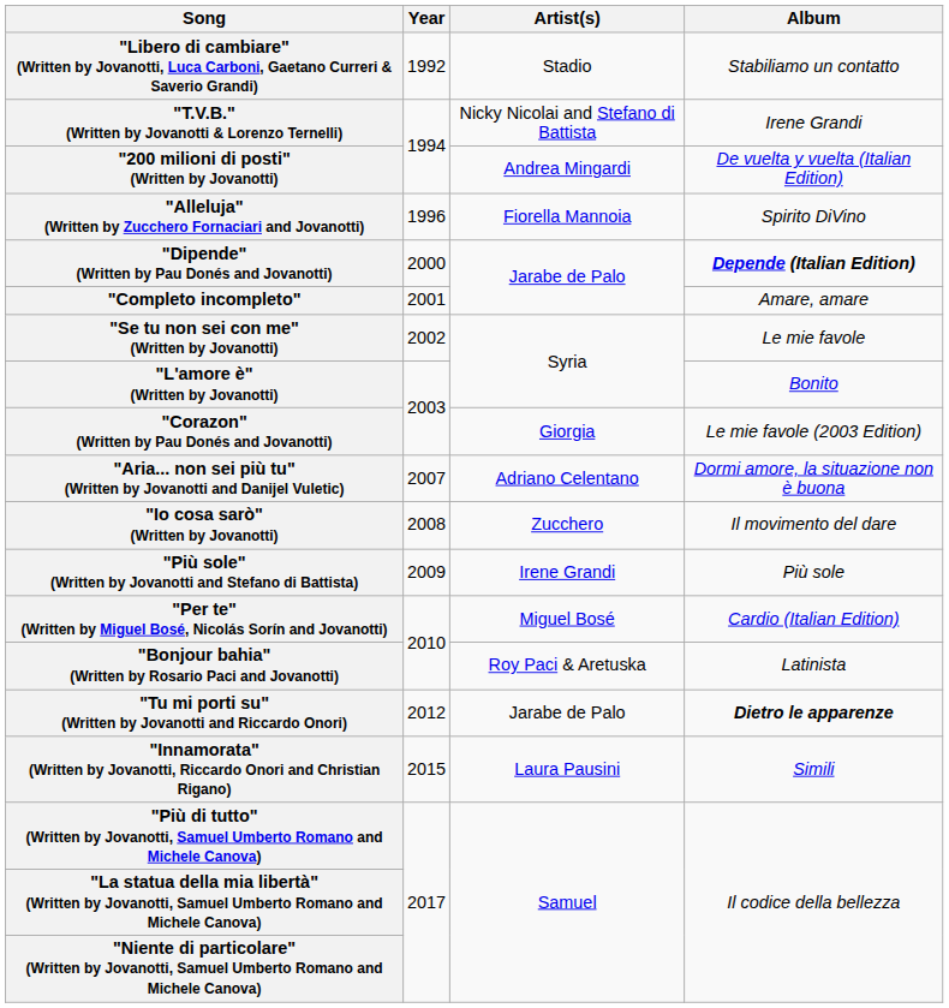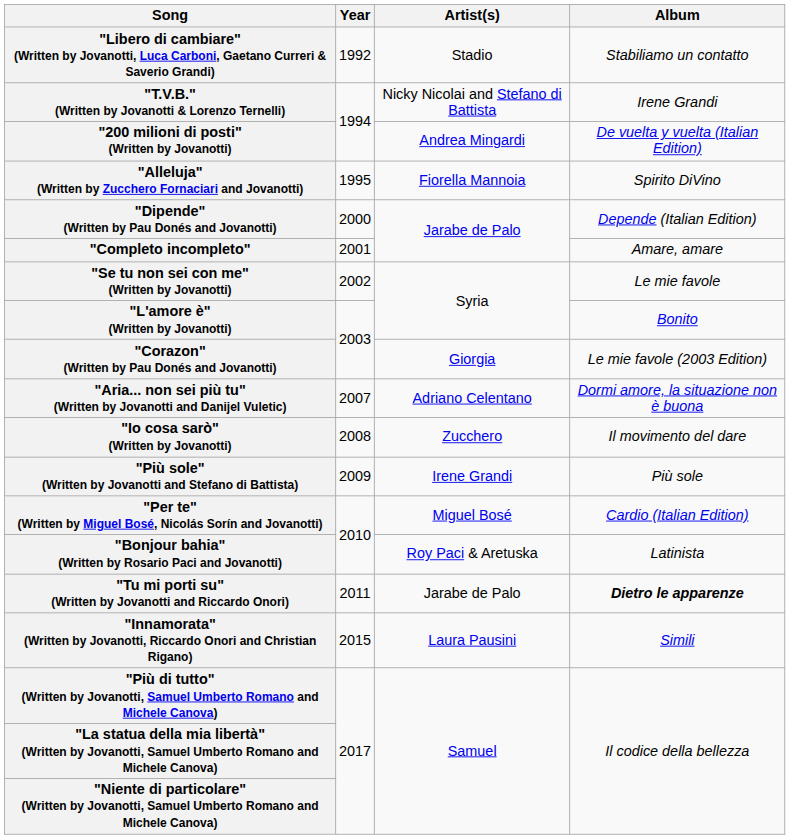"Alleluja" (Written by Zucchero Fornaciari and Jovanotti) | Year: 1996 -> 1995
"Dipende" (Written by Pau Donés and Jovanotti) | Album: bold -> normal
"Tu mi porti su" (Written by Jovanotti and Riccardo Onori) | Year: 2012 -> 2011
